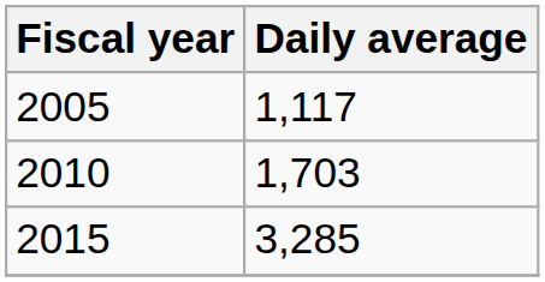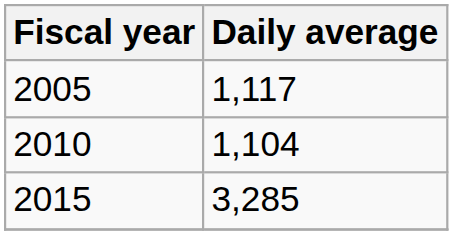2010 | Daily average: 1,703 -> 1,104
